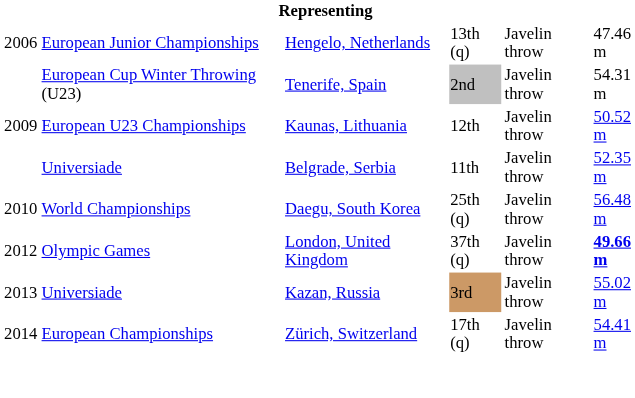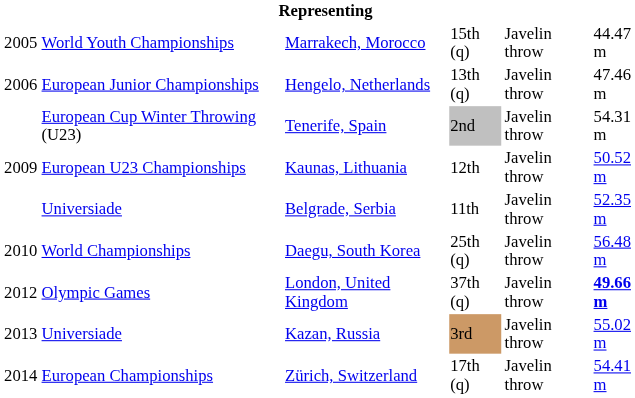+ row: 2005 | World Youth Championships | Marrakech, Morocco | 15th (q) | Javelin throw | 44.47 m
